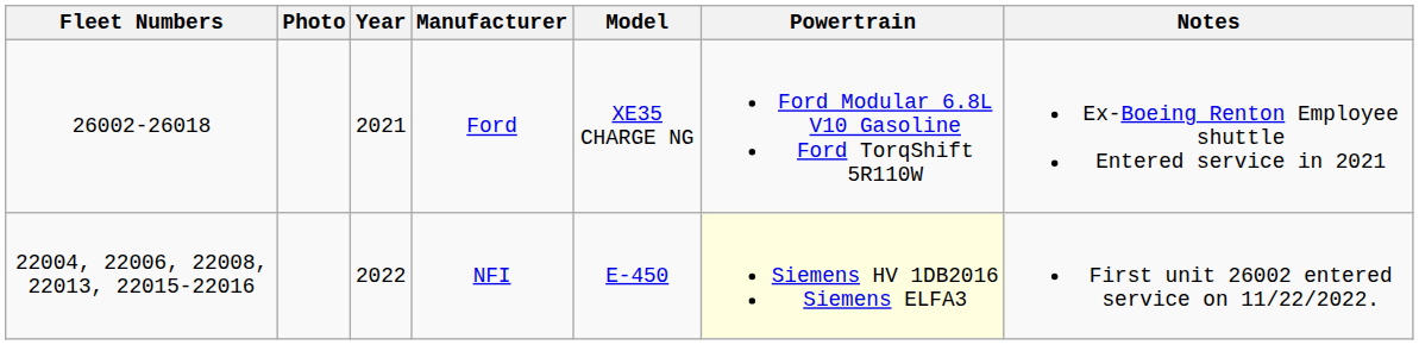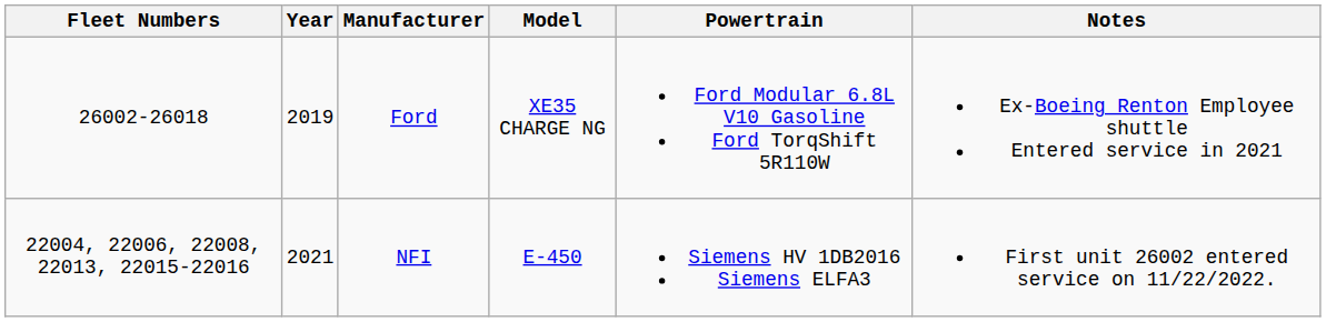- column: Photo
Ford | Year: 2021 -> 2019
NFI | Year: 2022 -> 2021
NFI | Powertrain: lightyellow background -> no background
